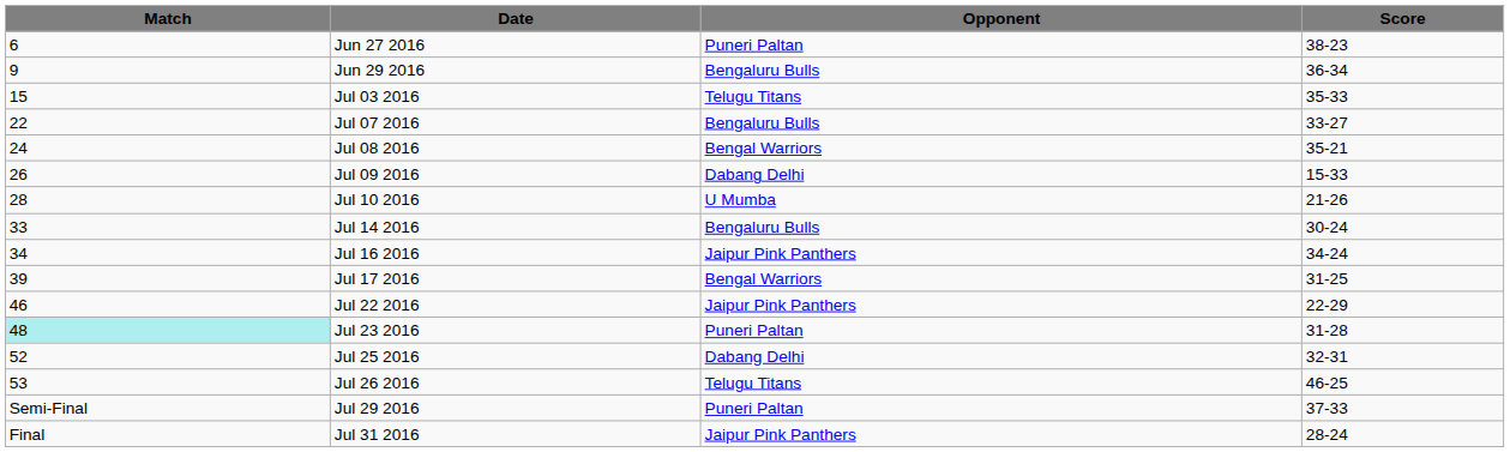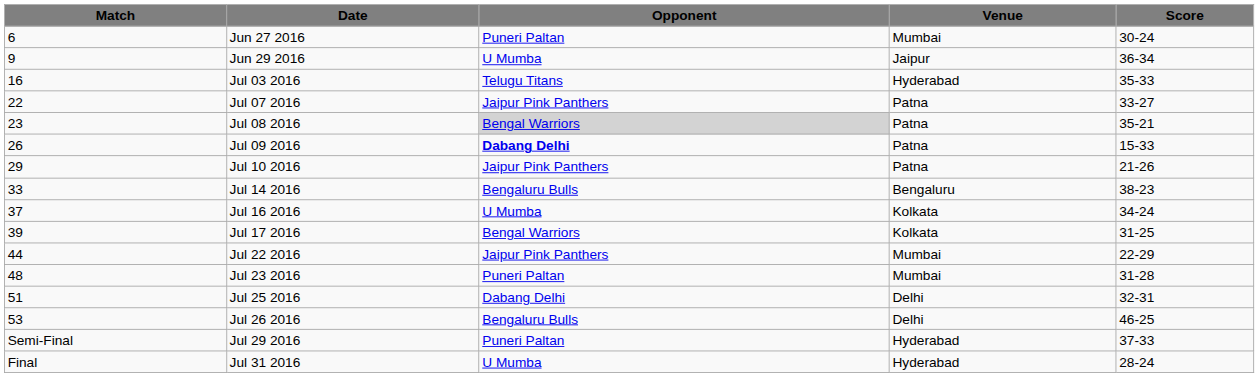+ column: Venue | Mumbai | Jaipur | Hyderabad | Patna | Patna | Patna | Patna | Bengaluru | Kolkata | Kolkata | Mumbai | Mumbai | Delhi | Delhi | Hyderabad | Hyderabad
Jun 27 2016 | Score: 38-23 -> 30-24
Jun 29 2016 | Opponent: Bengaluru Bulls -> U Mumba
Jul 03 2016 | Match: 15 -> 16
Jul 07 2016 | Opponent: Bengaluru Bulls -> Jaipur Pink Panthers
Jul 08 2016 | Match: 24 -> 23
Jul 08 2016 | Opponent: no background -> lightgrey background
Jul 09 2016 | Opponent: normal -> bold
Jul 10 2016 | Match: 28 -> 29
Jul 10 2016 | Opponent: U Mumba -> Jaipur Pink Panthers
Jul 14 2016 | Score: 30-24 -> 38-23
Jul 16 2016 | Match: 34 -> 37
Jul 16 2016 | Opponent: Jaipur Pink Panthers -> U Mumba
Jul 22 2016 | Match: 46 -> 44
Jul 23 2016 | Match: paleturquoise background -> no background
Jul 25 2016 | Match: 52 -> 51
Jul 26 2016 | Opponent: Telugu Titans -> Bengaluru Bulls
Jul 31 2016 | Opponent: Jaipur Pink Panthers -> U Mumba
